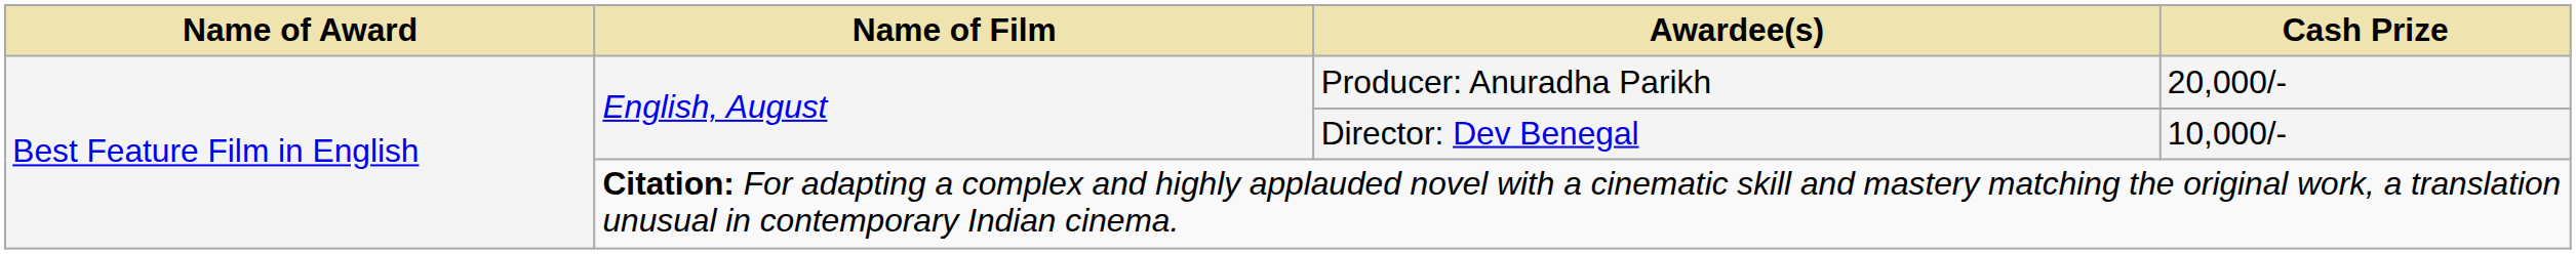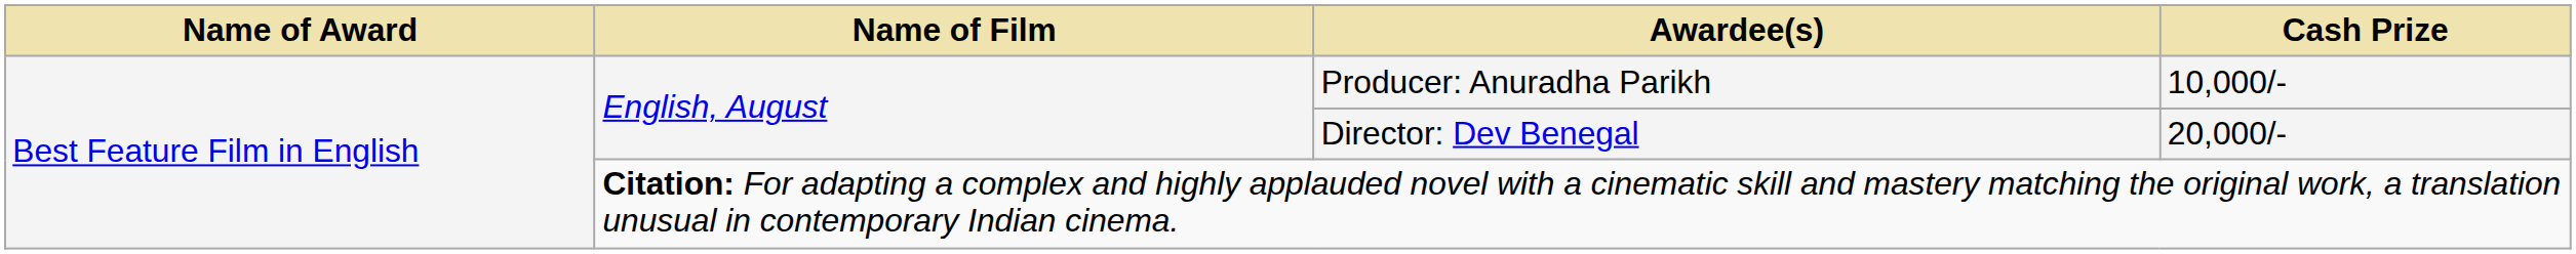Producer: Anuradha Parikh | Cash Prize: 20,000/- -> 10,000/-
Director: Dev Benegal | Cash Prize: 10,000/- -> 20,000/-
